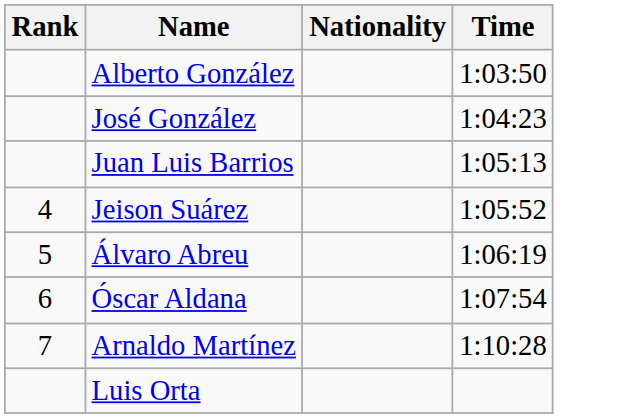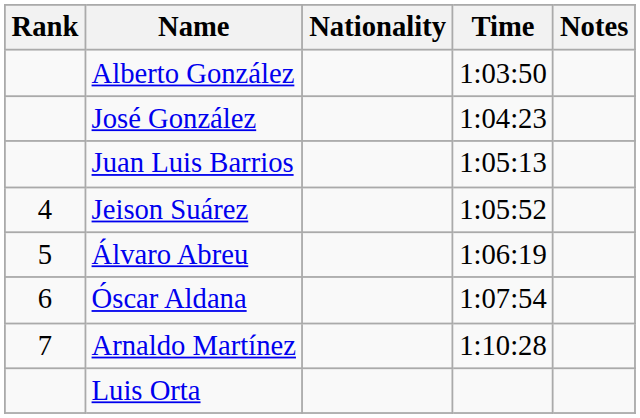+ column: Notes
